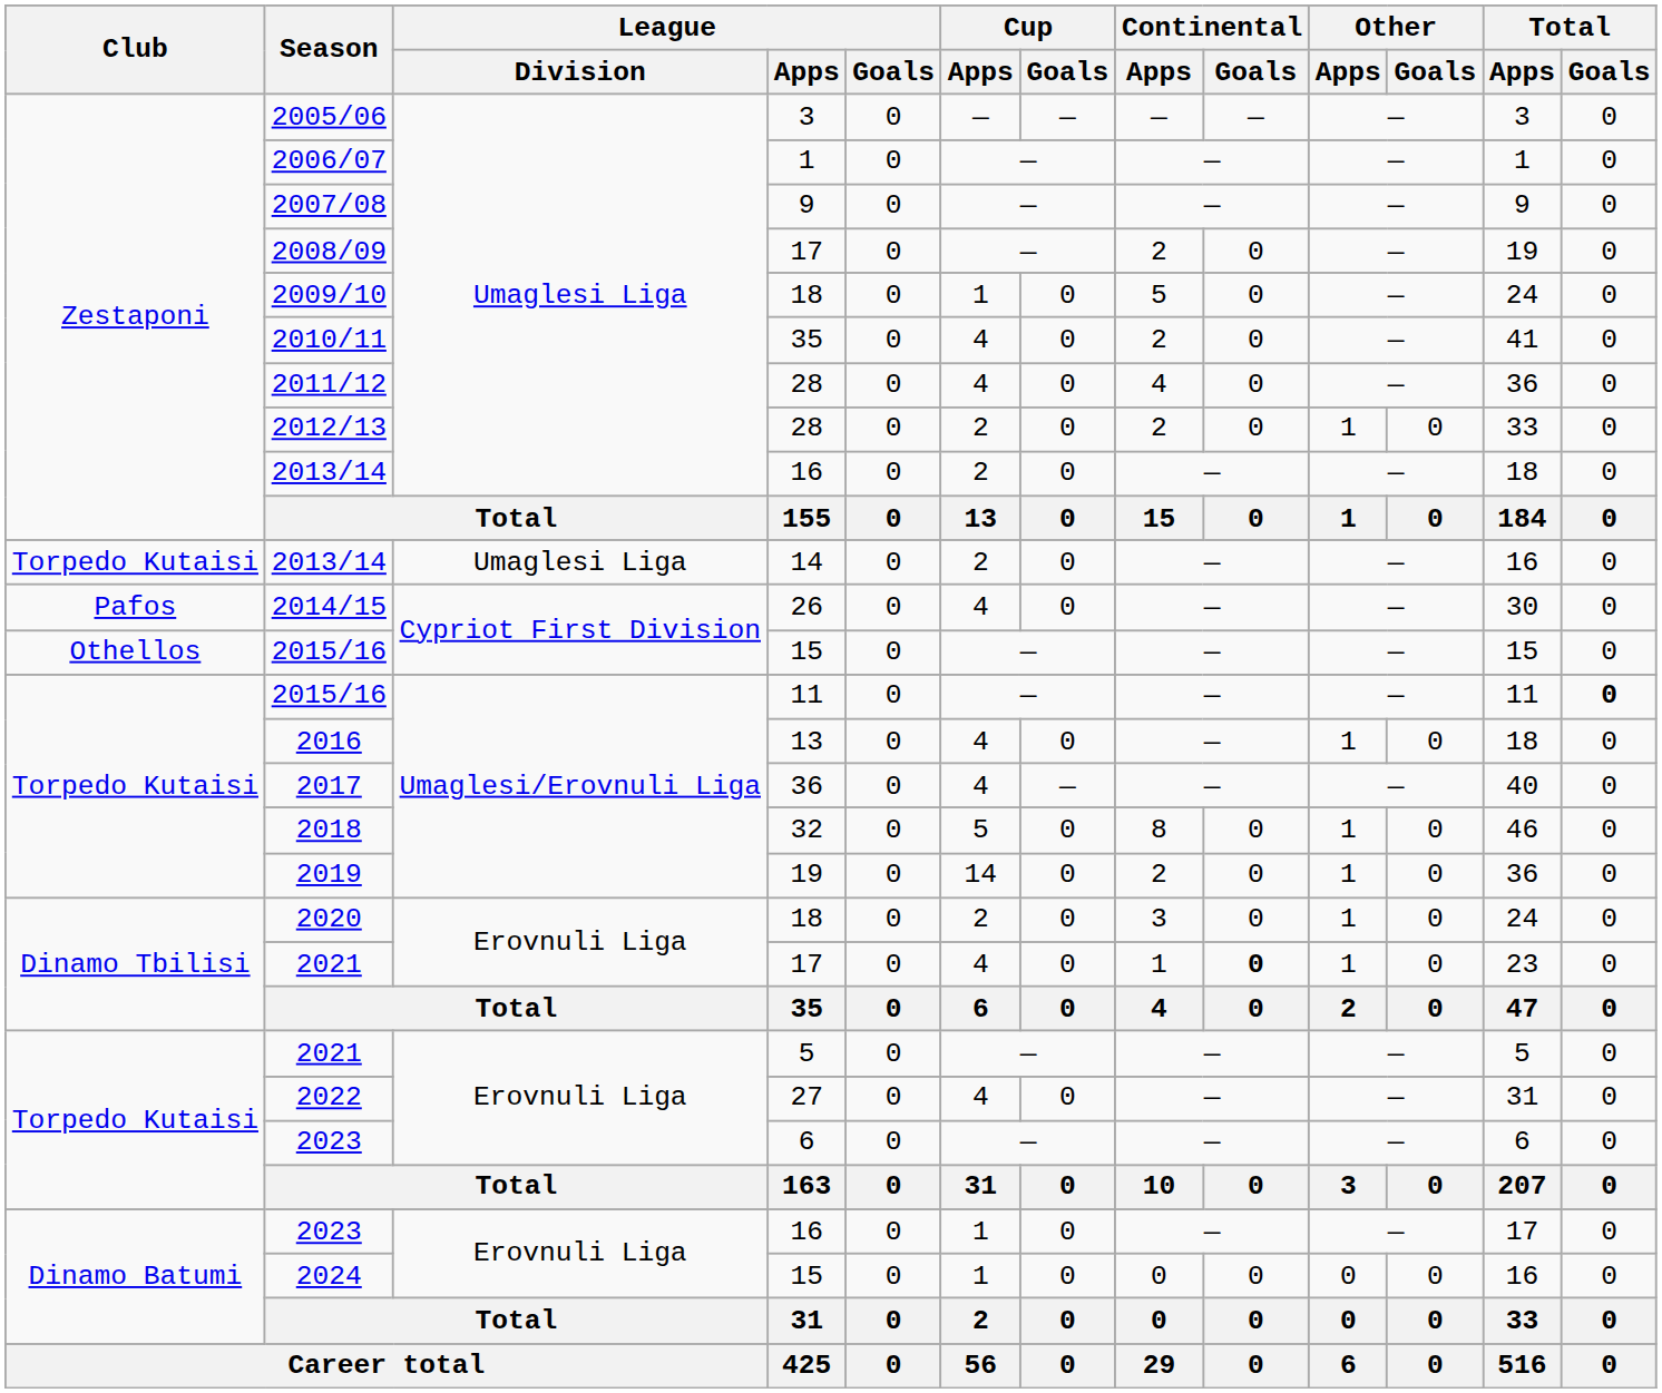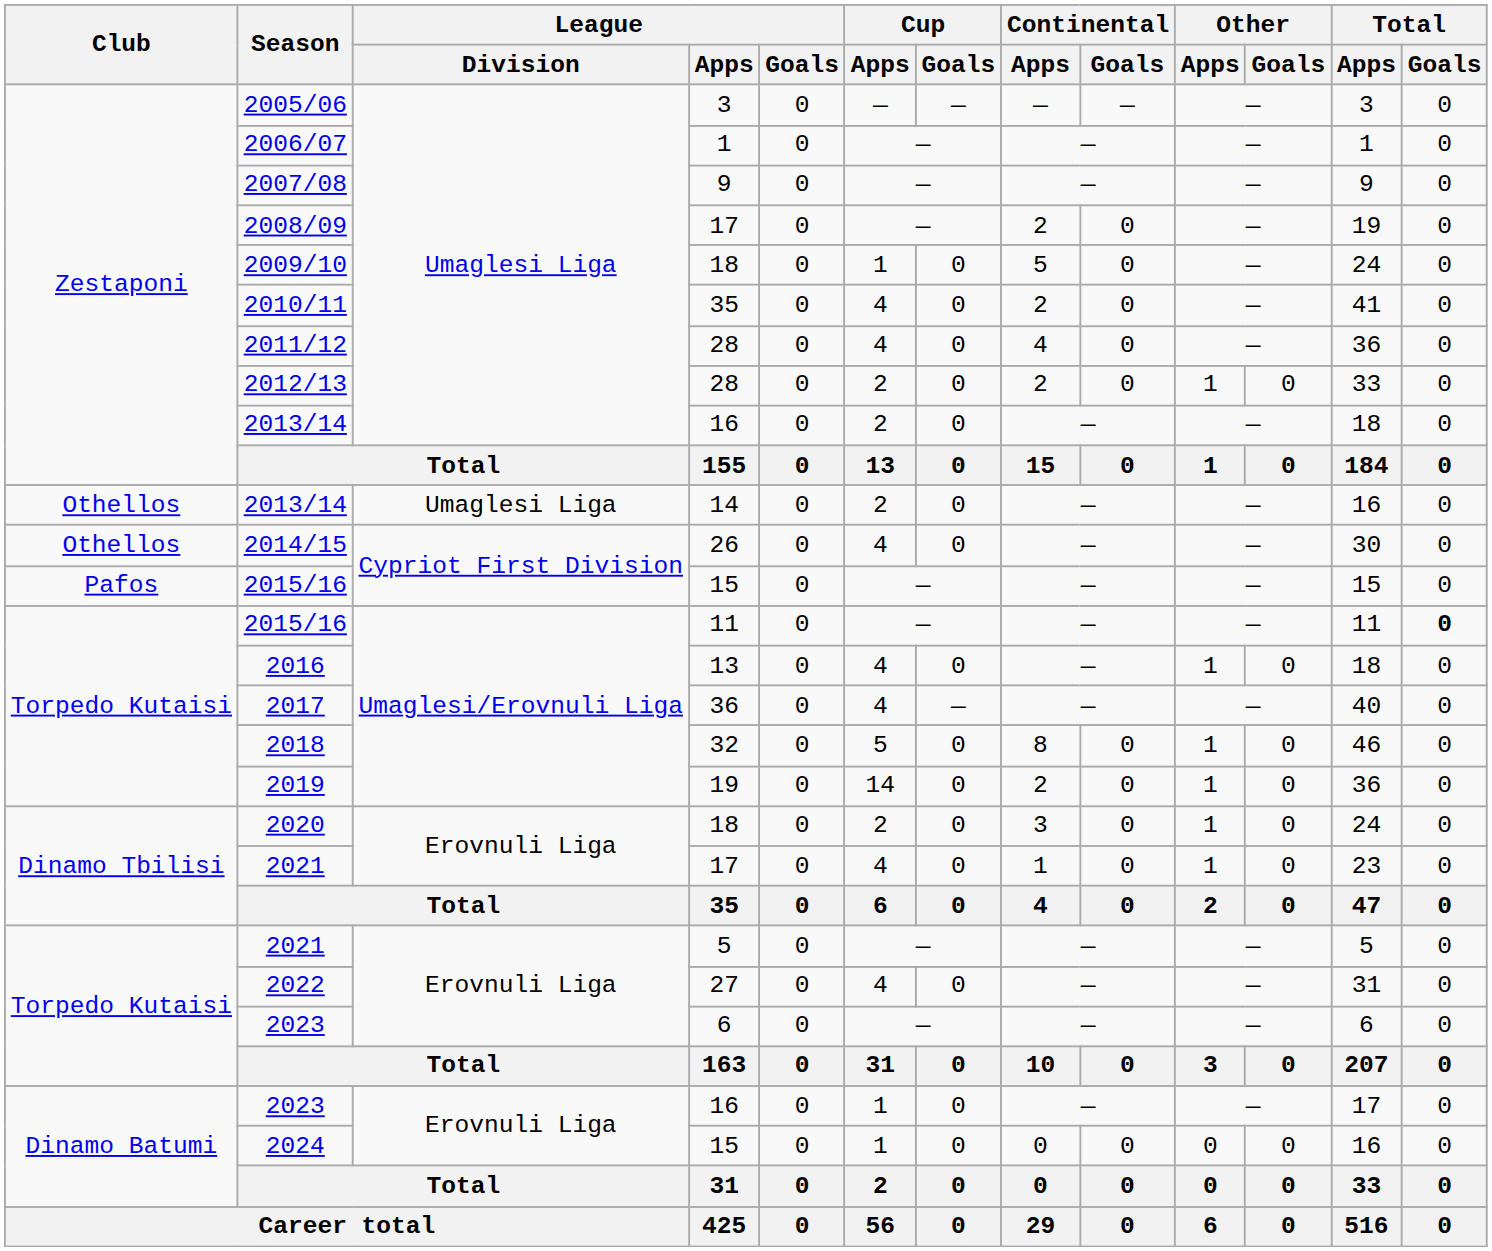2013/14 / 14 | Club: Torpedo Kutaisi -> Othellos
2014/15 | Club: Pafos -> Othellos
2015/16 / 15 | Club: Othellos -> Pafos
2021 / 17 | Continental / Goals: bold -> normal
